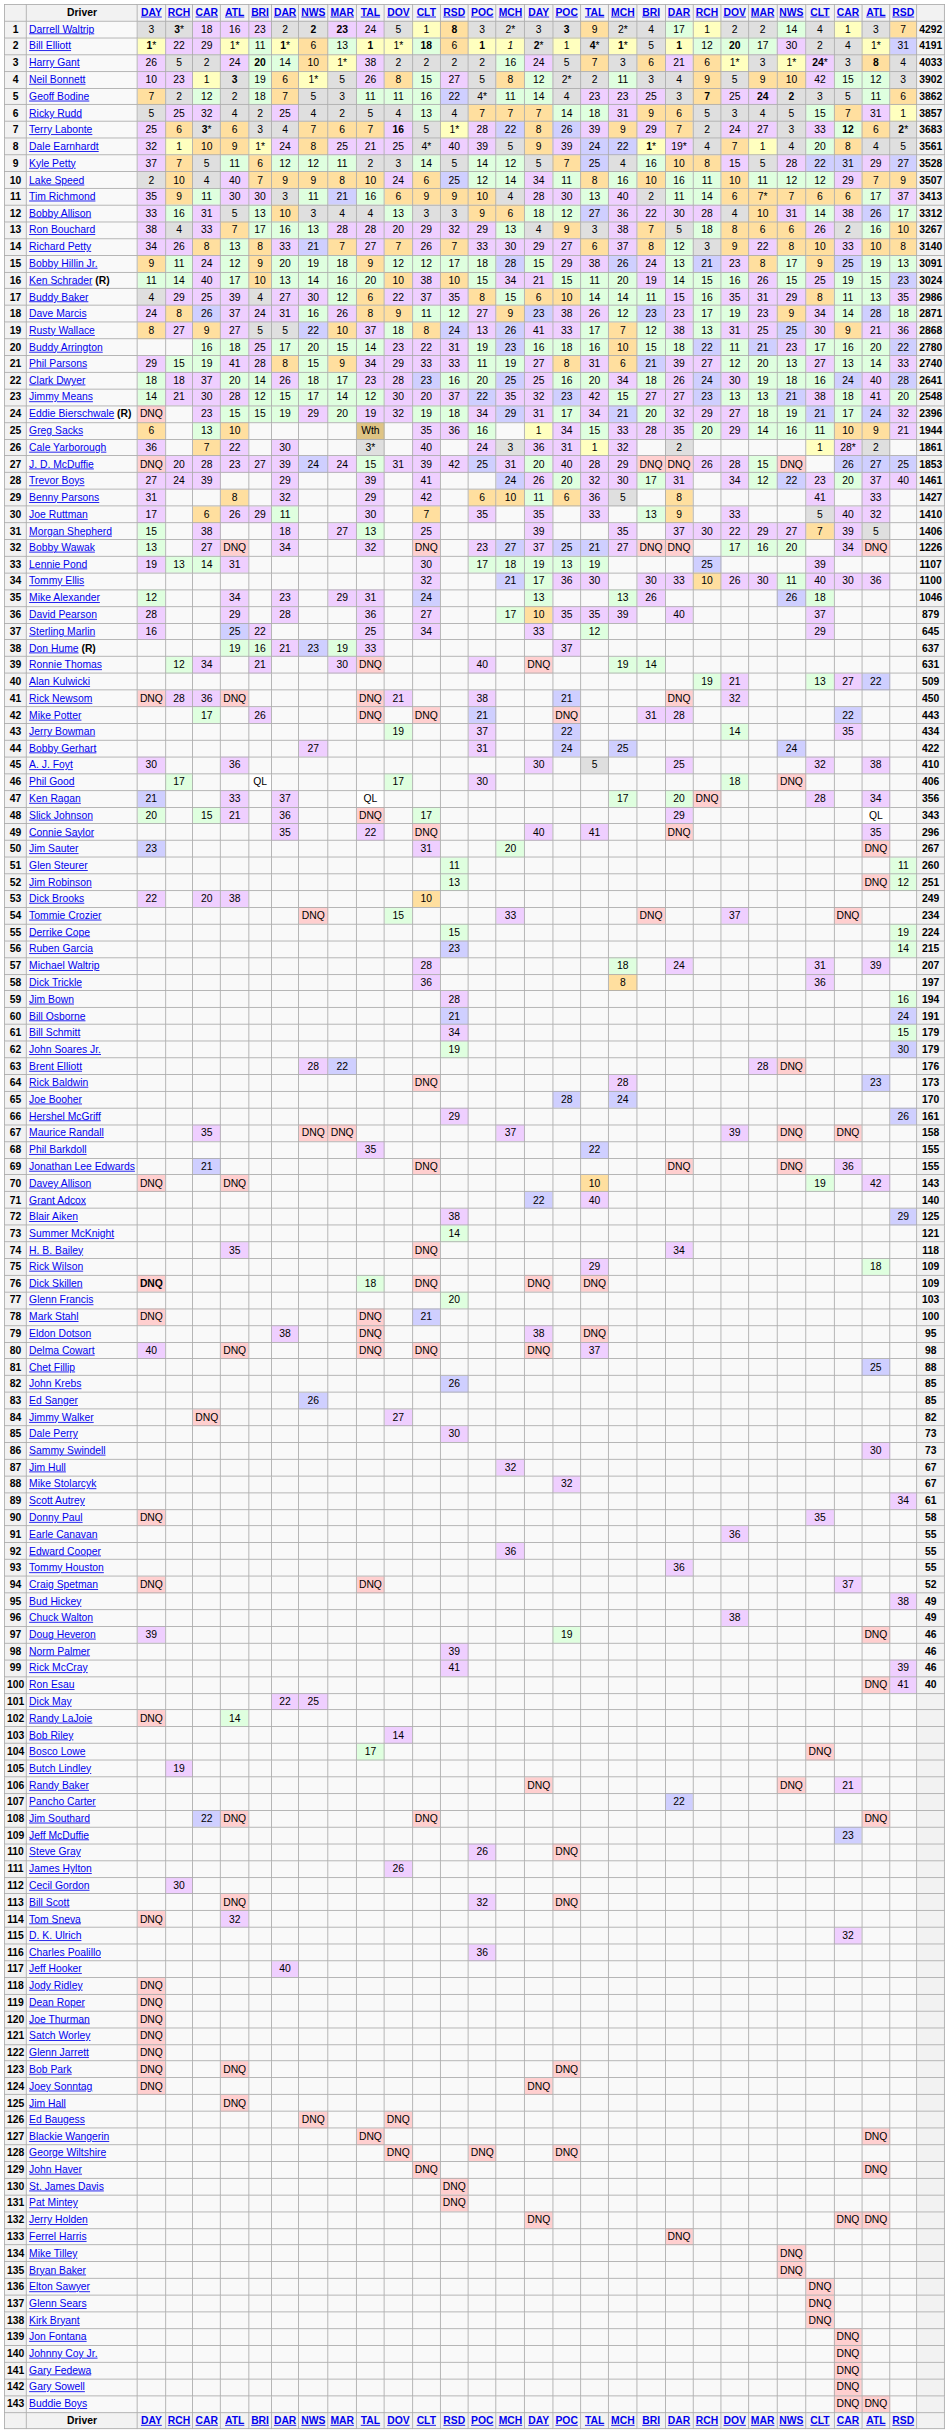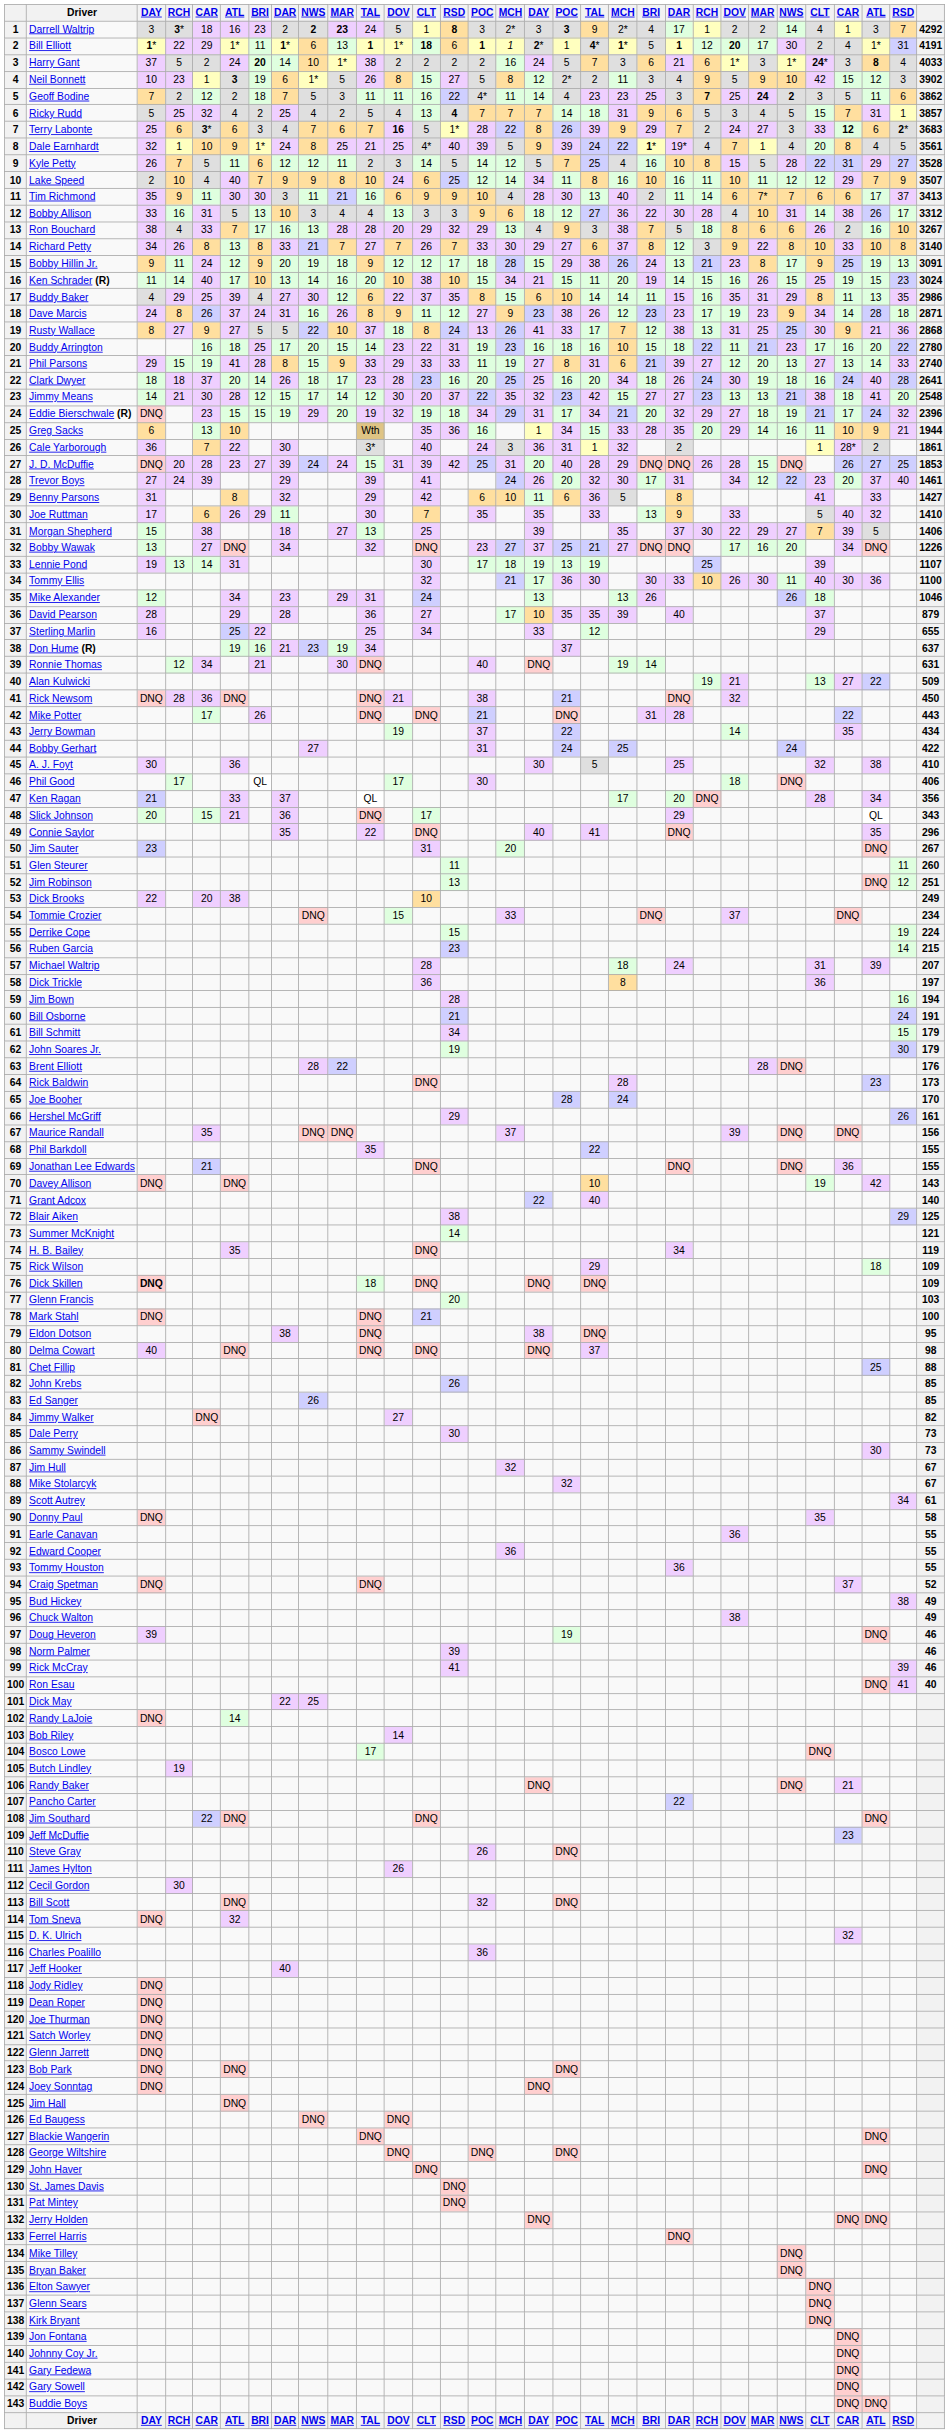Harry Gant | column 3: 26 -> 37
Ricky Rudd | column 14: normal -> bold
Kyle Petty | column 3: 37 -> 26
Phil Parsons | column 11: 34 -> 33
Sterling Marlin | column 31: 645 -> 655
Don Hume (R) | column 11: 33 -> 34
Maurice Randall | column 31: 158 -> 156
H. B. Bailey | column 31: 118 -> 119
